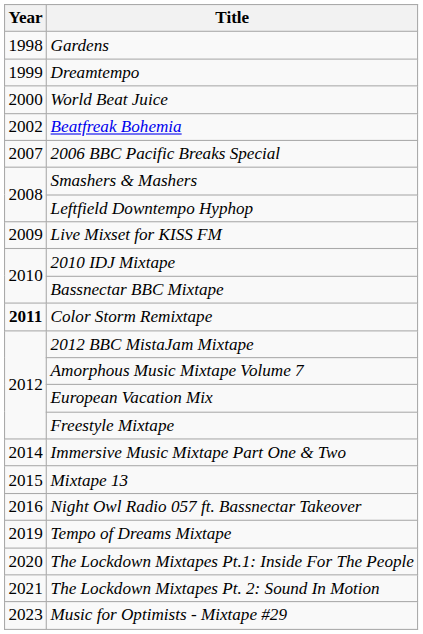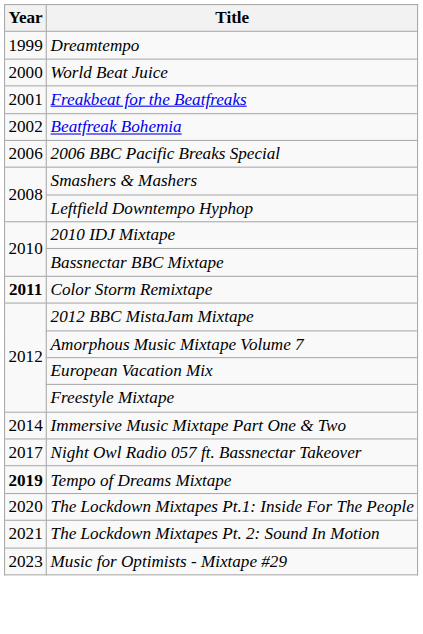- row: 1998 | Gardens
+ row: 2001 | Freakbeat for the Beatfreaks
2006 BBC Pacific Breaks Special | Year: 2007 -> 2006
- row: 2009 | Live Mixset for KISS FM
- row: 2015 | Mixtape 13
Night Owl Radio 057 ft. Bassnectar Takeover | Year: 2016 -> 2017
Tempo of Dreams Mixtape | Year: normal -> bold
